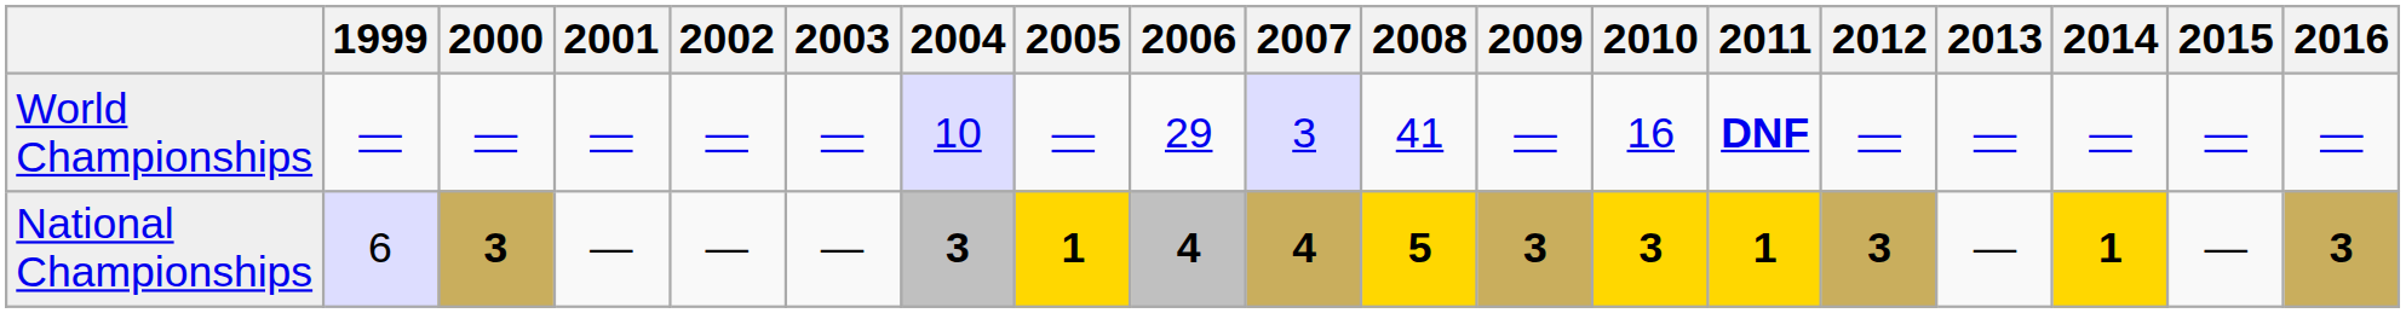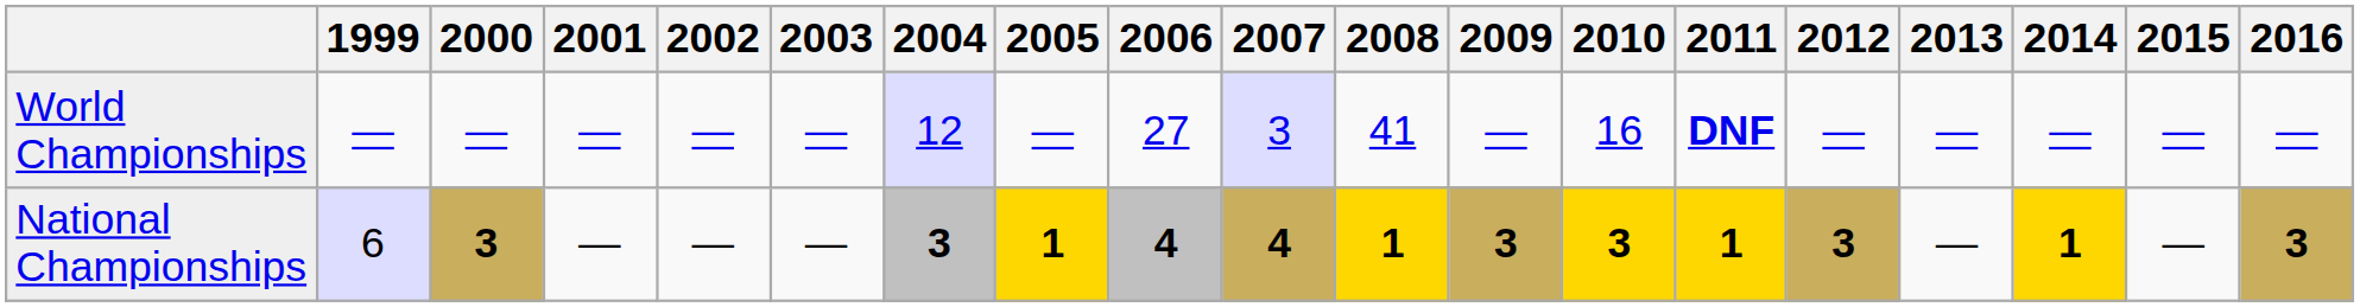World Championships | 2004: 10 -> 12
World Championships | 2006: 29 -> 27
National Championships | 2008: 5 -> 1
